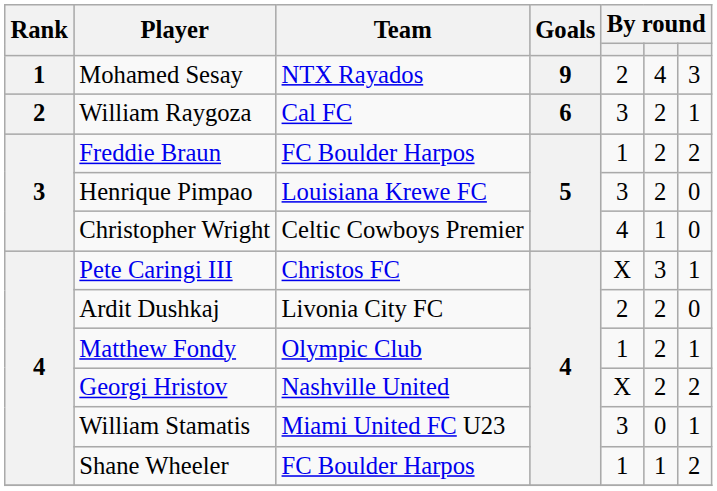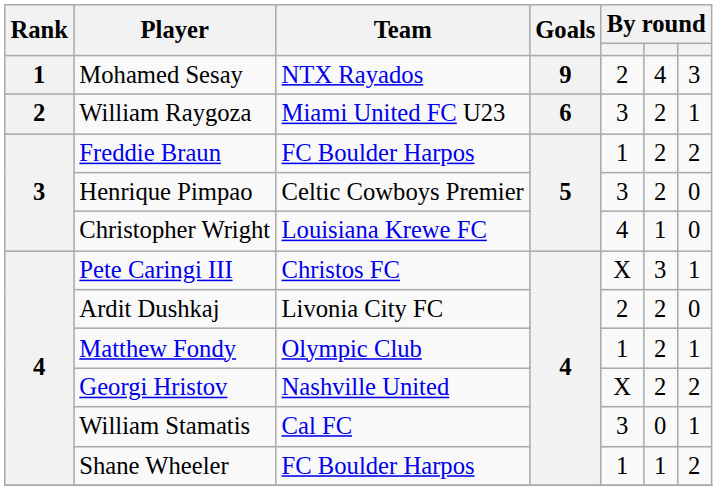William Raygoza | Team: Cal FC -> Miami United FC U23
Henrique Pimpao | Team: Louisiana Krewe FC -> Celtic Cowboys Premier
Christopher Wright | Team: Celtic Cowboys Premier -> Louisiana Krewe FC
William Stamatis | Team: Miami United FC U23 -> Cal FC
